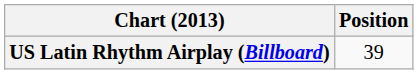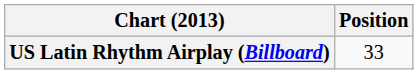US Latin Rhythm Airplay (Billboard) | Position: 39 -> 33
